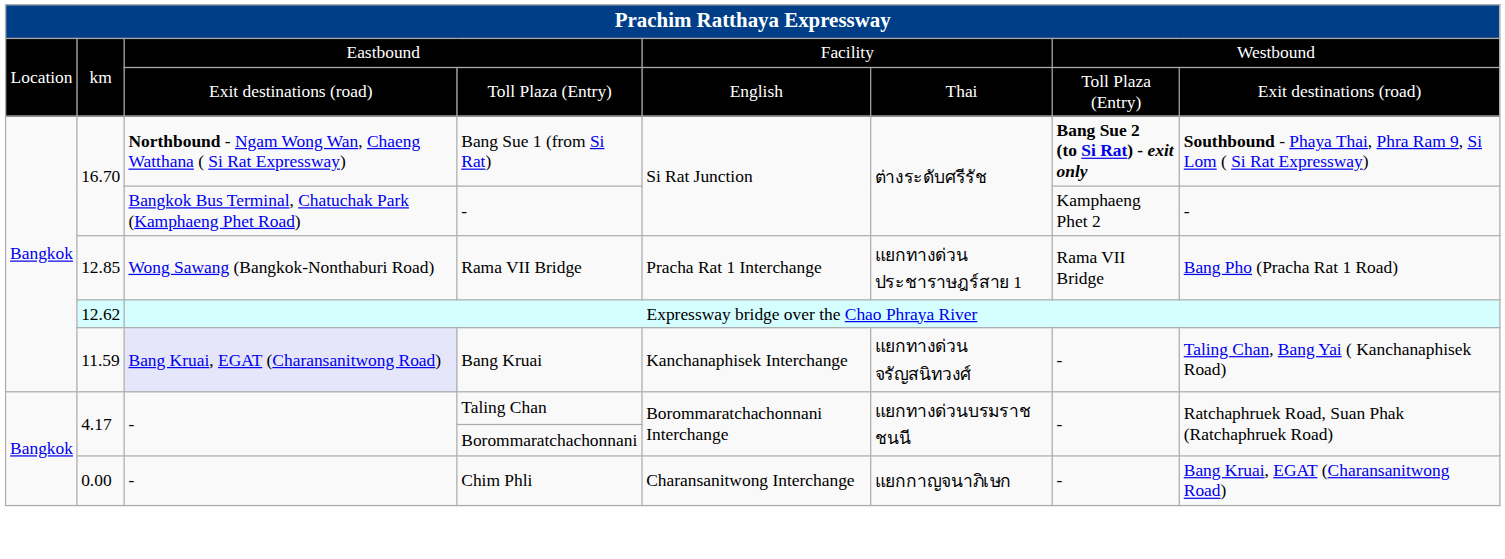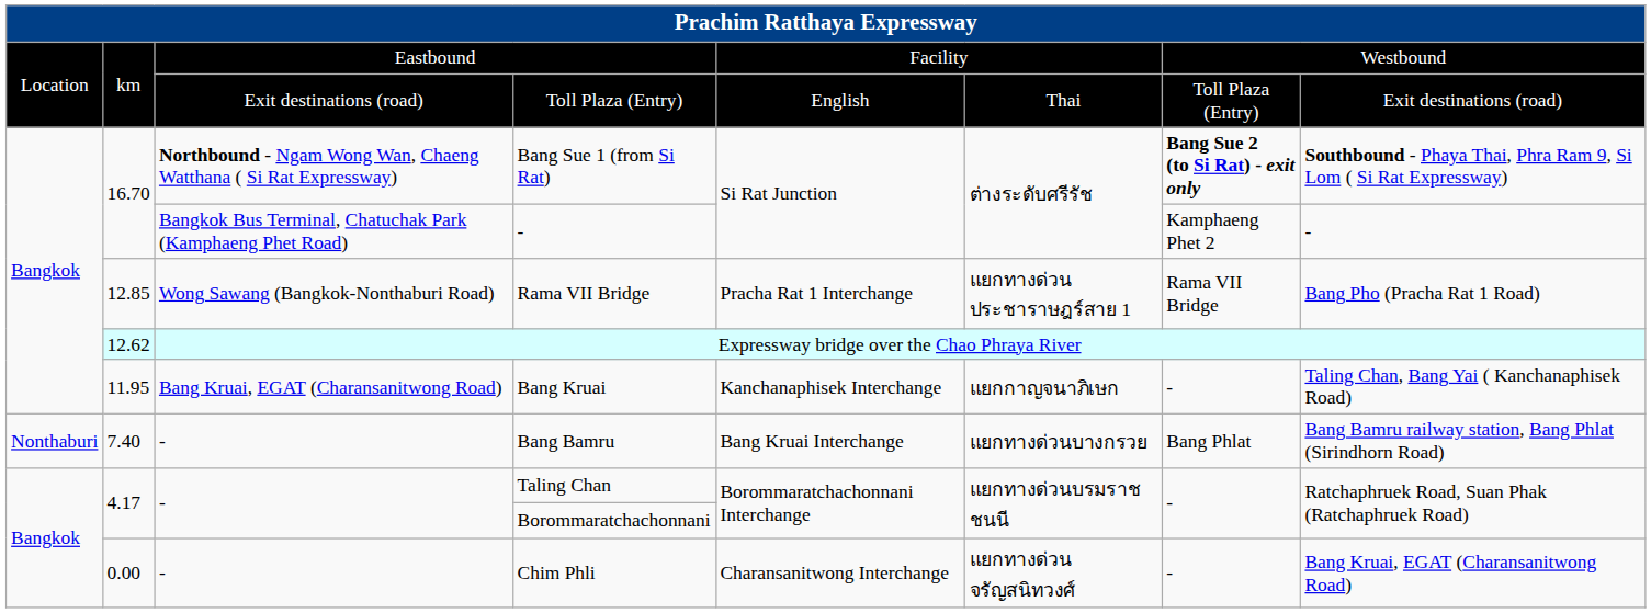Bang Kruai | column 2: 11.59 -> 11.95
Bang Kruai | column 3: lavender background -> no background
Bang Kruai | column 6: แยกทางด่วนจรัญสนิทวงศ์ -> แยกกาญจนาภิเษก
+ row: Nonthaburi | 7.40 | - | Bang Bamru | Bang Kruai Interchange | แยกทางด่วนบางกรวย | Bang Phlat | Bang Bamru railway station, Bang Phlat (Sirindhorn Road)
Chim Phli | column 6: แยกกาญจนาภิเษก -> แยกทางด่วนจรัญสนิทวงศ์
